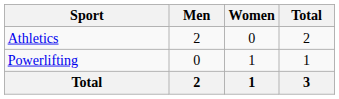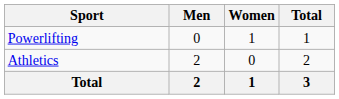rows swapped: Athletics <-> Powerlifting
